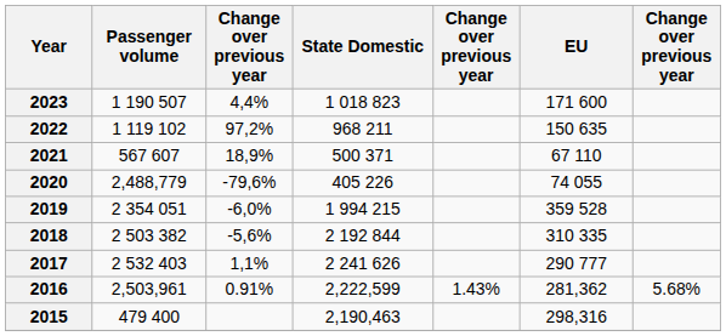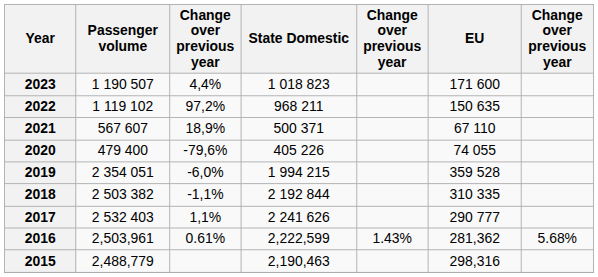2020 | Passenger volume: 2,488,779 -> 479 400
2018 | column 3: -5,6% -> -1,1%
2016 | column 3: 0.91% -> 0.61%
2015 | Passenger volume: 479 400 -> 2,488,779
